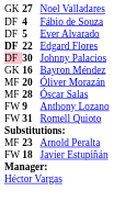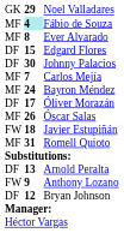Noel Valladares | column 2: 27 -> 29
Fábio de Souza | column 1: DF -> MF
Fábio de Souza | column 2: no background -> paleturquoise background
Ever Alvarado | column 1: DF -> MF
Ever Alvarado | column 2: 5 -> 8
Edgard Flores | column 1: bold -> normal
Edgard Flores | column 2: 22 -> 15
Johnny Palacios | column 1: pink background -> no background
+ row: MF | 7 | Carlos Mejía
Bayron Méndez | column 1: GK -> MF
Bayron Méndez | column 2: 16 -> 24
Óliver Morazán | column 1: MF -> DF
Óliver Morazán | column 2: 20 -> 17
Óscar Salas | column 2: 28 -> 26
rows swapped: Anthony Lozano <-> Javier Estupiñán
Romell Quioto | column 1: FW -> MF
Arnold Peralta | column 1: MF -> DF
Arnold Peralta | column 2: 23 -> 13
+ row: DF | 12 | Bryan Johnson
